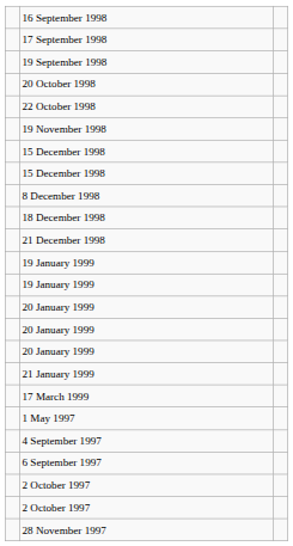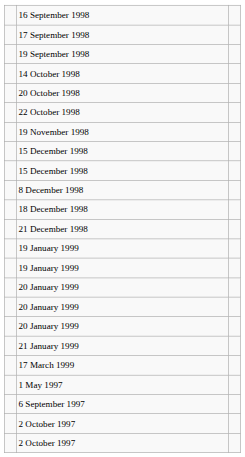+ row: 14 October 1998
- row: 4 September 1997
- row: 28 November 1997
